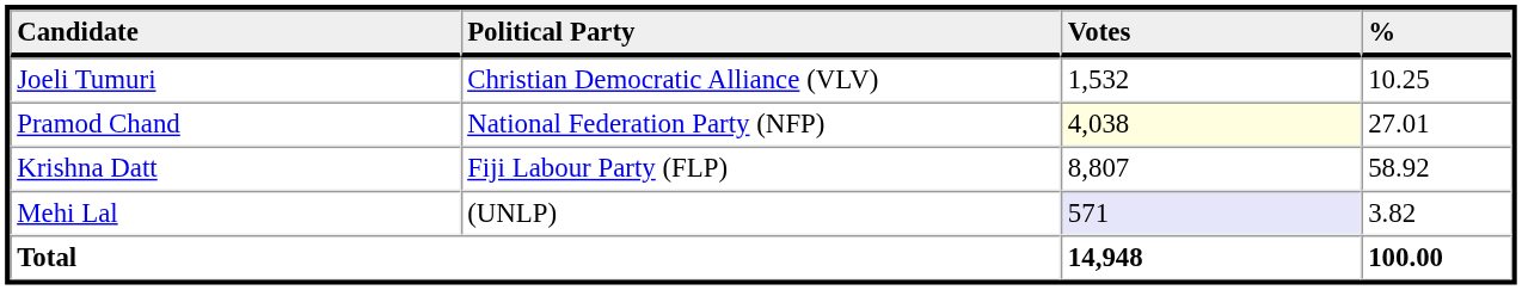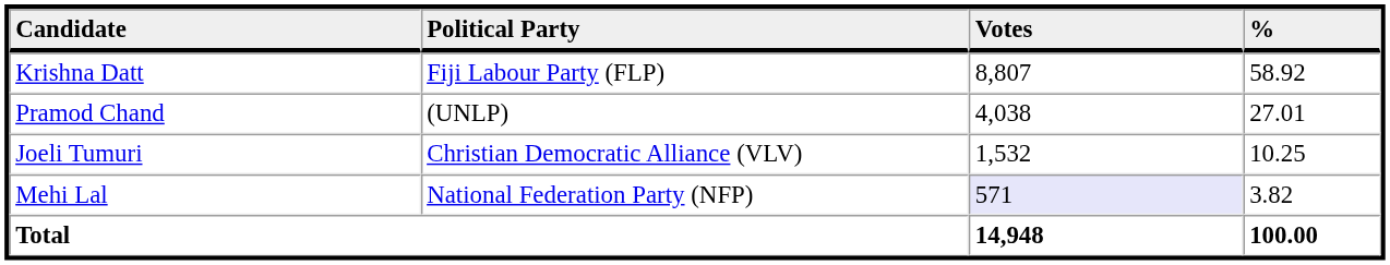rows swapped: Krishna Datt <-> Joeli Tumuri
Pramod Chand | Political Party: National Federation Party (NFP) -> (UNLP)
Pramod Chand | Votes: lightyellow background -> no background
Mehi Lal | Political Party: (UNLP) -> National Federation Party (NFP)
